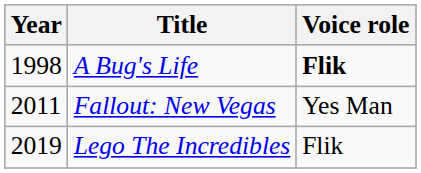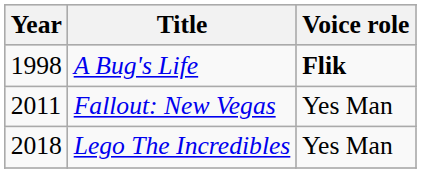Lego The Incredibles | Year: 2019 -> 2018
Lego The Incredibles | Voice role: Flik -> Yes Man
